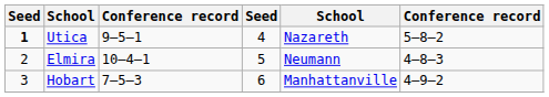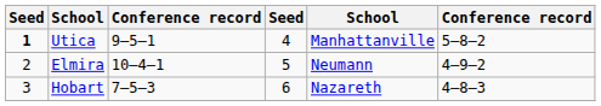Utica | column 5: Nazareth -> Manhattanville
Elmira | column 6: 4–8–3 -> 4–9–2
Hobart | column 5: Manhattanville -> Nazareth
Hobart | column 6: 4–9–2 -> 4–8–3
